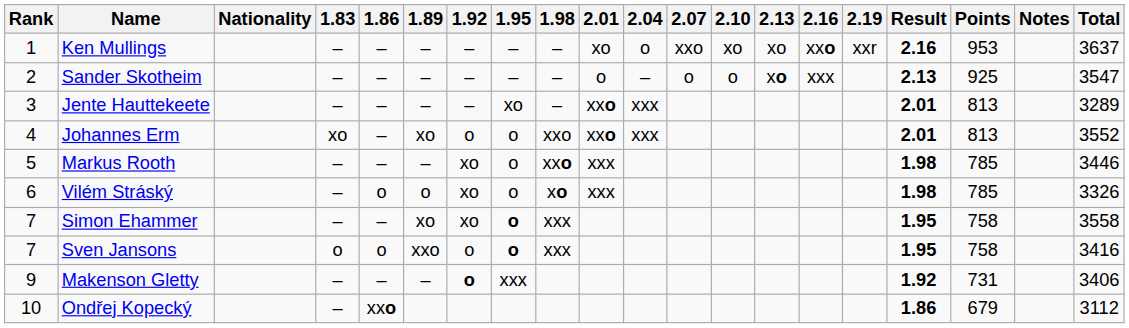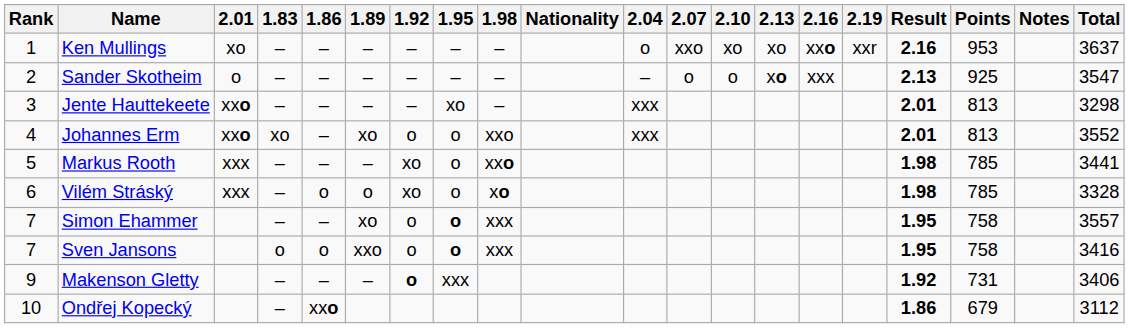columns swapped: Nationality <-> 2.01
Jente Hauttekeete | Total: 3289 -> 3298
Markus Rooth | Total: 3446 -> 3441
Vilém Stráský | Total: 3326 -> 3328
Simon Ehammer | 1.92: xo -> o
Simon Ehammer | Total: 3558 -> 3557
